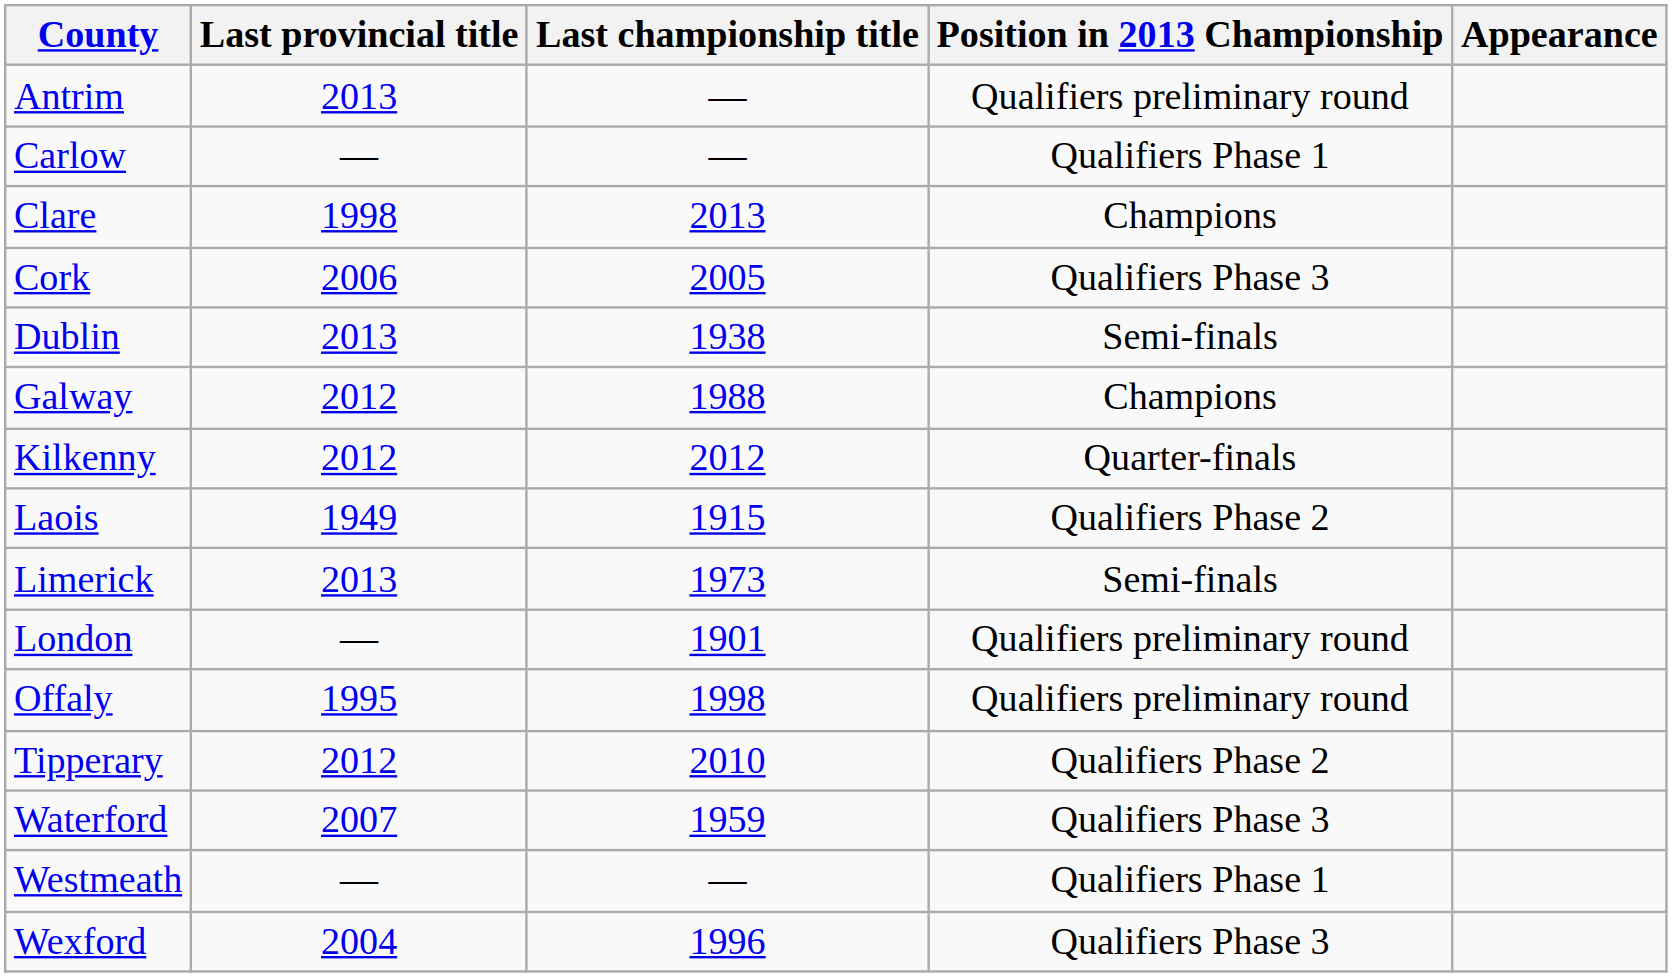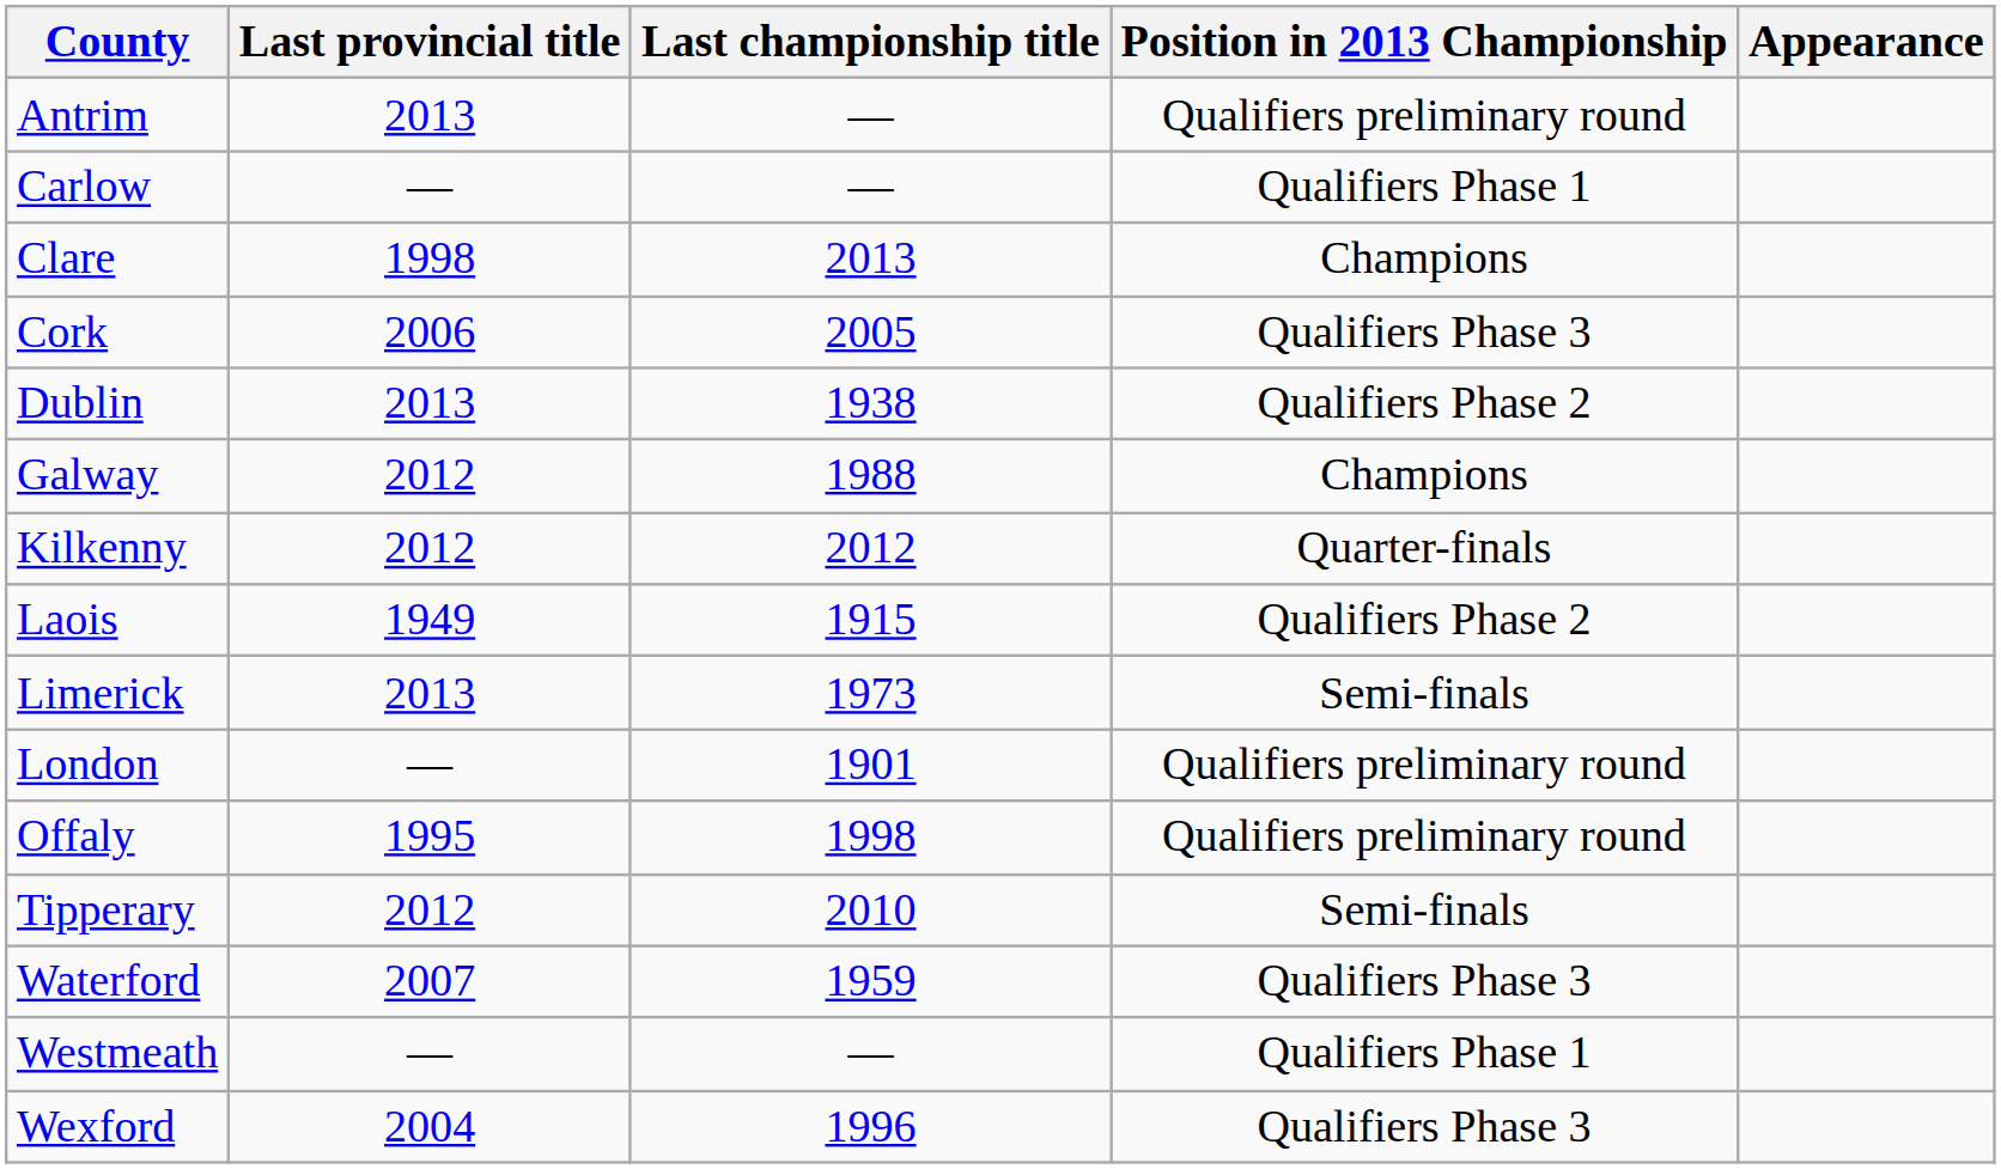Dublin | Position in 2013 Championship: Semi-finals -> Qualifiers Phase 2
Tipperary | Position in 2013 Championship: Qualifiers Phase 2 -> Semi-finals
